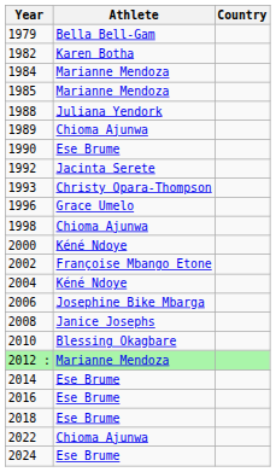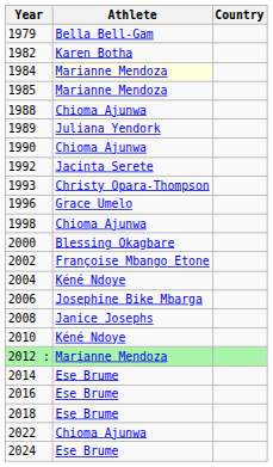1984 | Athlete: no background -> lightyellow background
1988 | Athlete: Juliana Yendork -> Chioma Ajunwa
1989 | Athlete: Chioma Ajunwa -> Juliana Yendork
1990 | Athlete: Ese Brume -> Chioma Ajunwa
2000 | Athlete: Kéné Ndoye -> Blessing Okagbare
2010 | Athlete: Blessing Okagbare -> Kéné Ndoye
